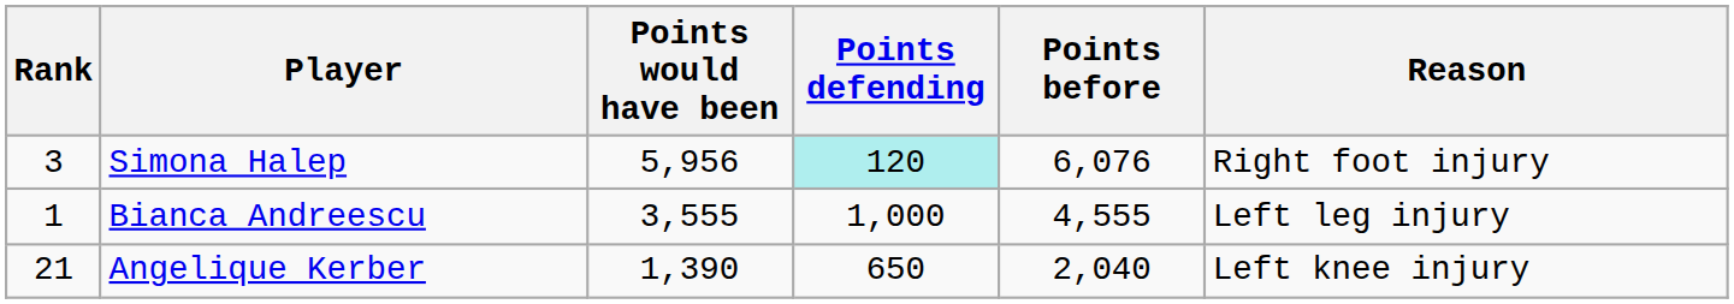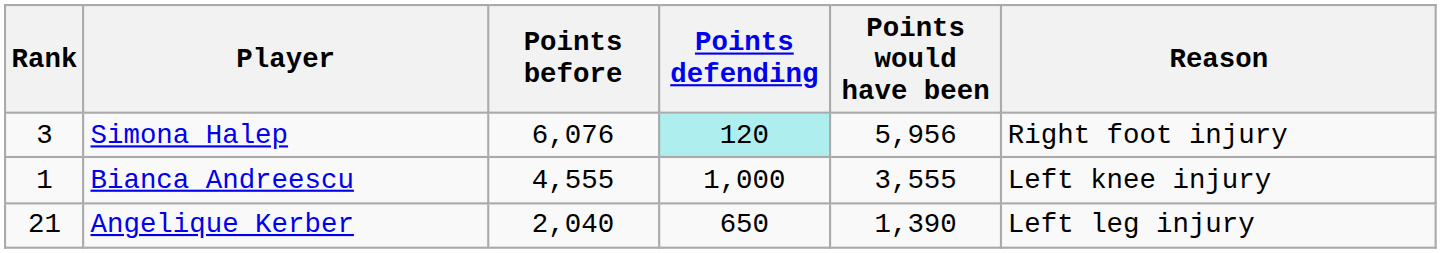columns swapped: Points before <-> Points would have been
Bianca Andreescu | Reason: Left leg injury -> Left knee injury
Angelique Kerber | Reason: Left knee injury -> Left leg injury
